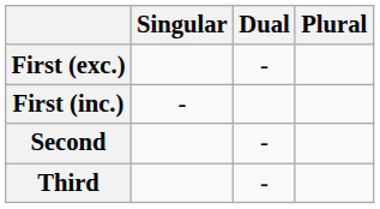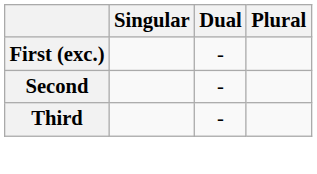- row: First (inc.) | -
